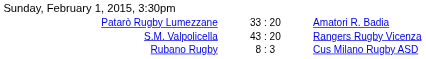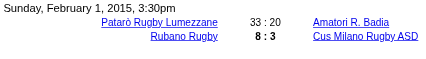- row: S.M. Valpolicella | 43 : 20 | Rangers Rugby Vicenza
Rubano Rugby | column 2: normal -> bold
